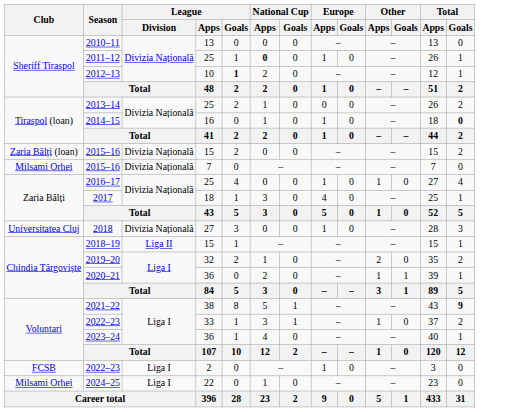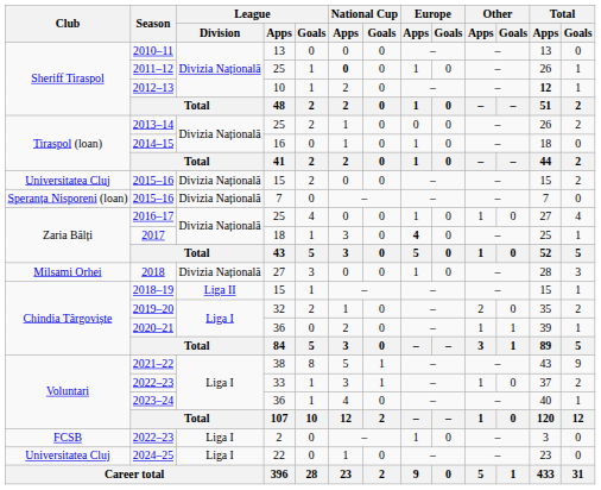2012–13 | League / Goals: bold -> normal
2012–13 | Total / Apps: normal -> bold
2014–15 | Total / Goals: bold -> normal
2015–16 / 15 | Club: Zaria Bălți (loan) -> Universitatea Cluj
2015–16 / 7 | Club: Milsami Orhei -> Speranța Nisporeni (loan)
2017 | Europe / Apps: normal -> bold
2018 | Club: Universitatea Cluj -> Milsami Orhei
2021–22 | Total / Goals: bold -> normal
2024–25 | Club: Milsami Orhei -> Universitatea Cluj
